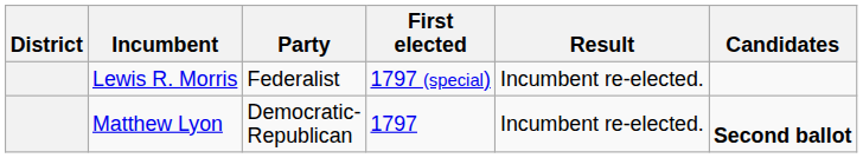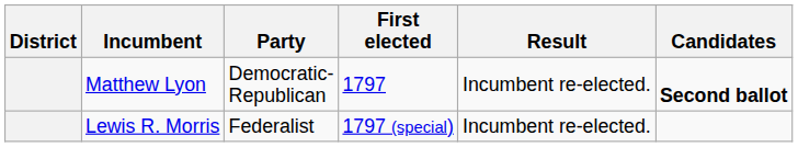rows swapped: Matthew Lyon <-> Lewis R. Morris
